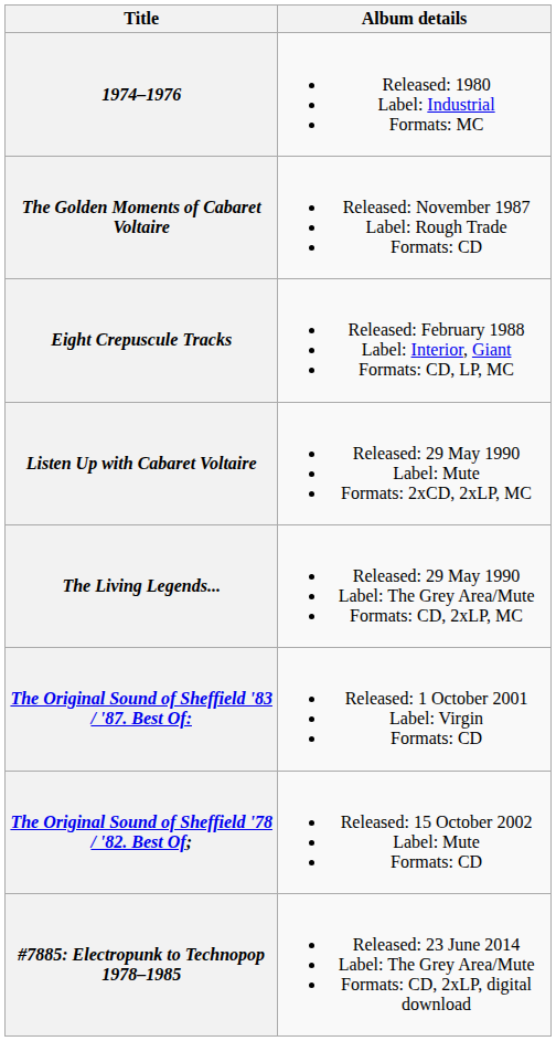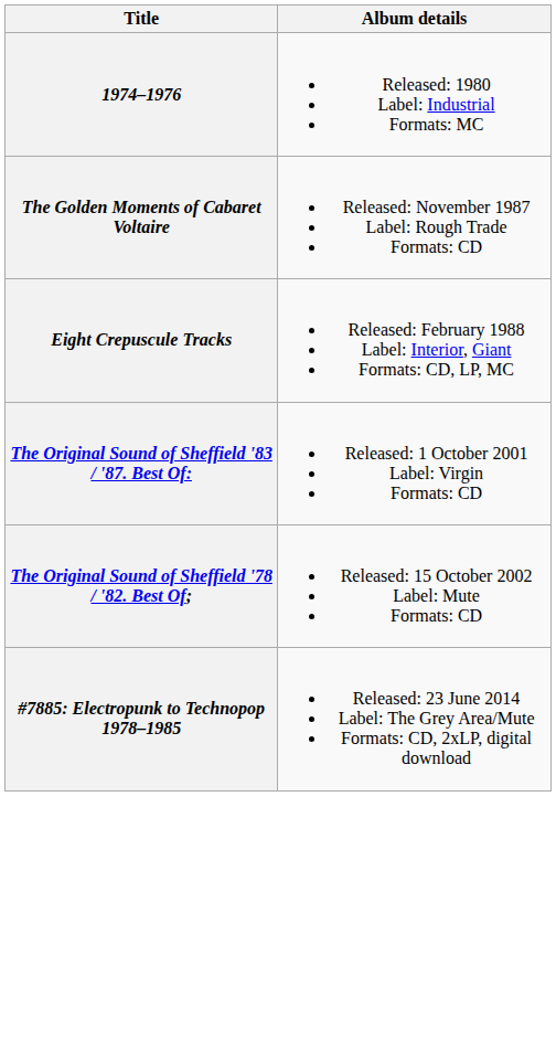- row: Listen Up with Cabaret Voltaire | Released: 29 May 1990 Label: Mute Formats: 2xCD, 2xLP, MC
- row: The Living Legends... | Released: 29 May 1990 Label: The Grey Area/Mute Formats: CD, 2xLP, MC
